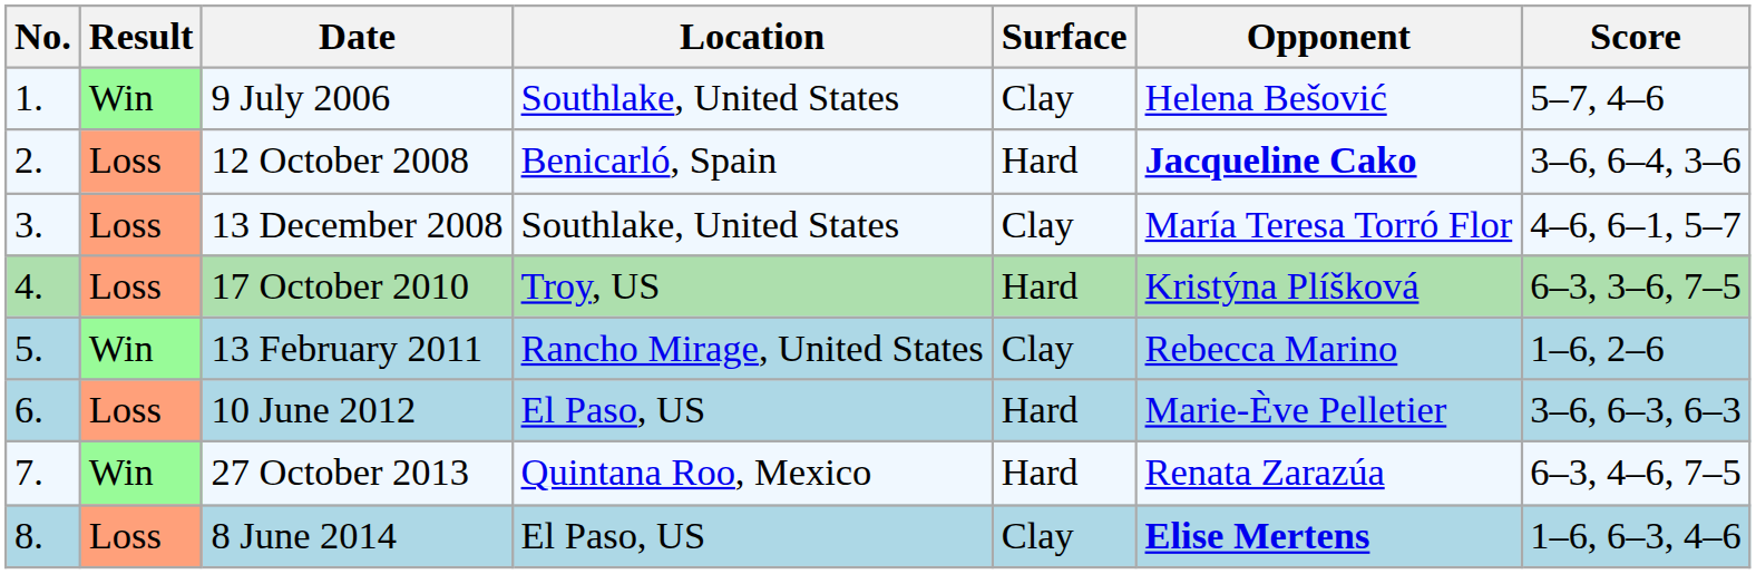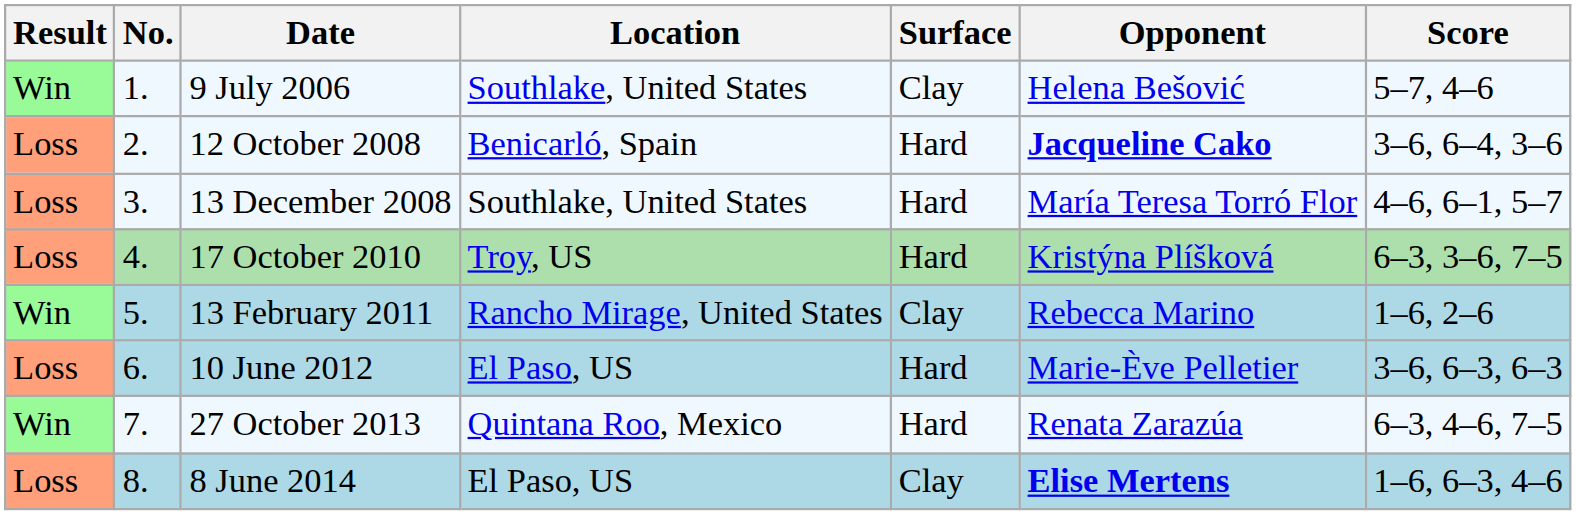columns swapped: Result <-> No.
13 December 2008 | Surface: Clay -> Hard
